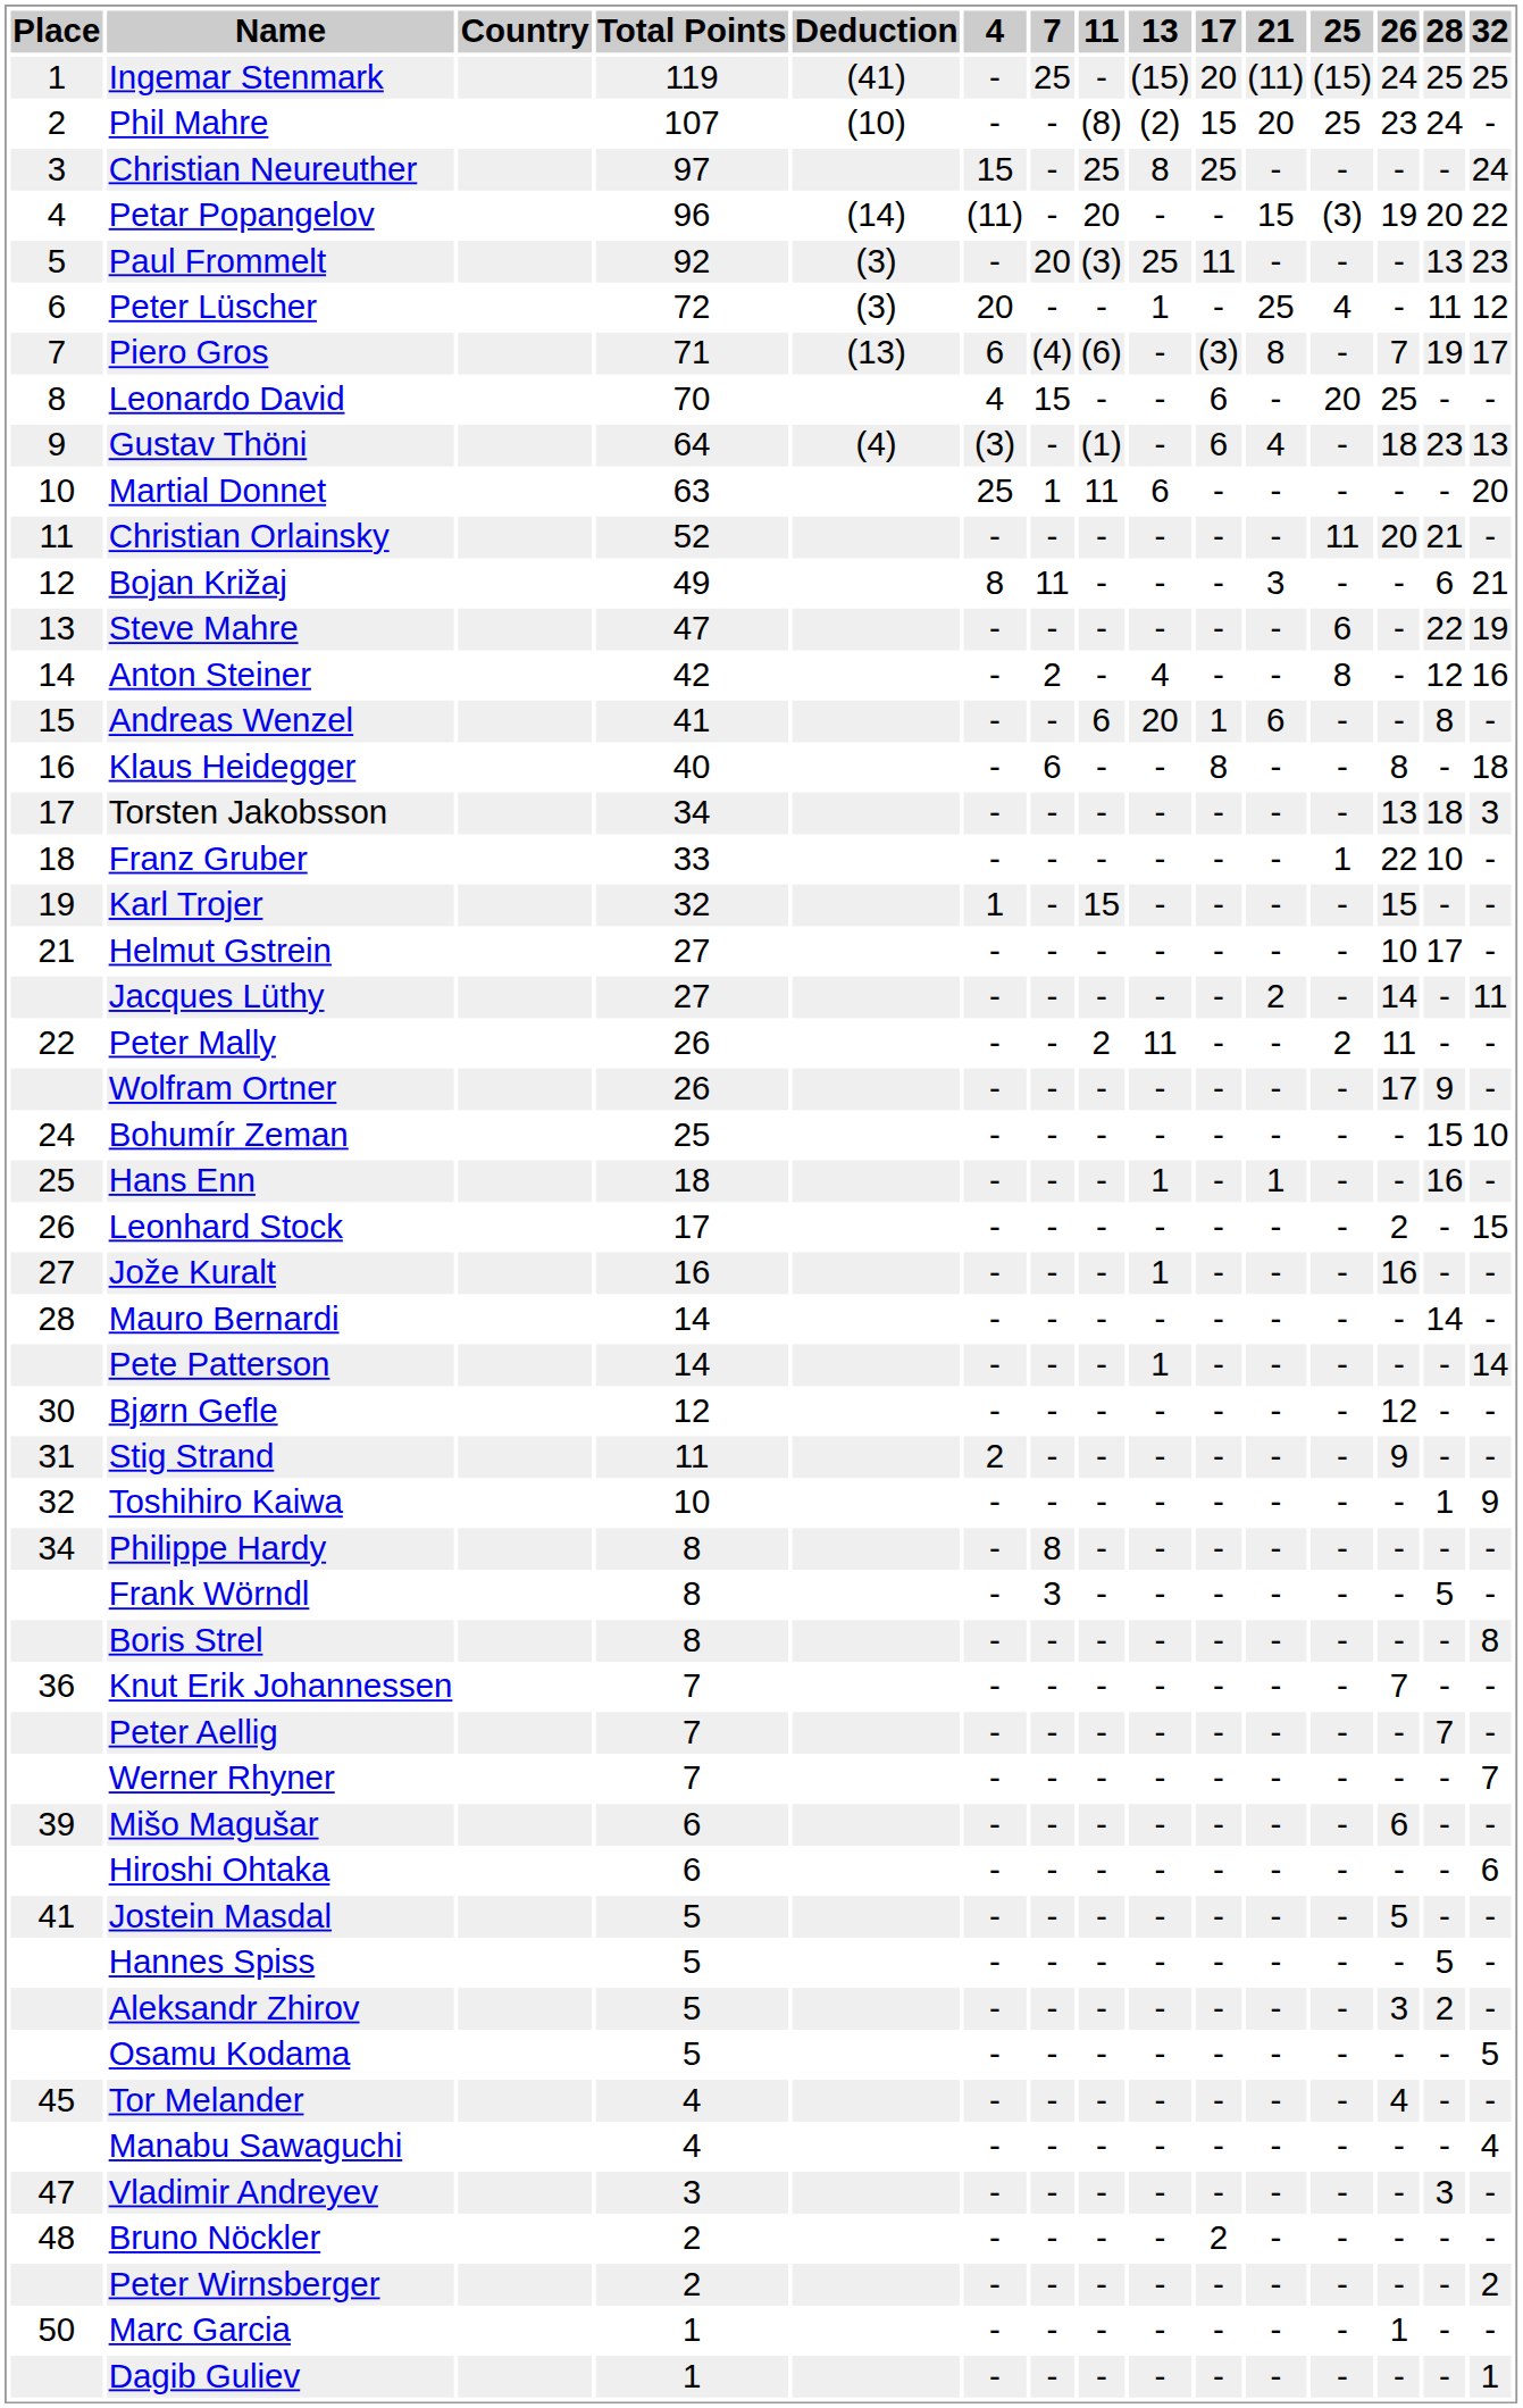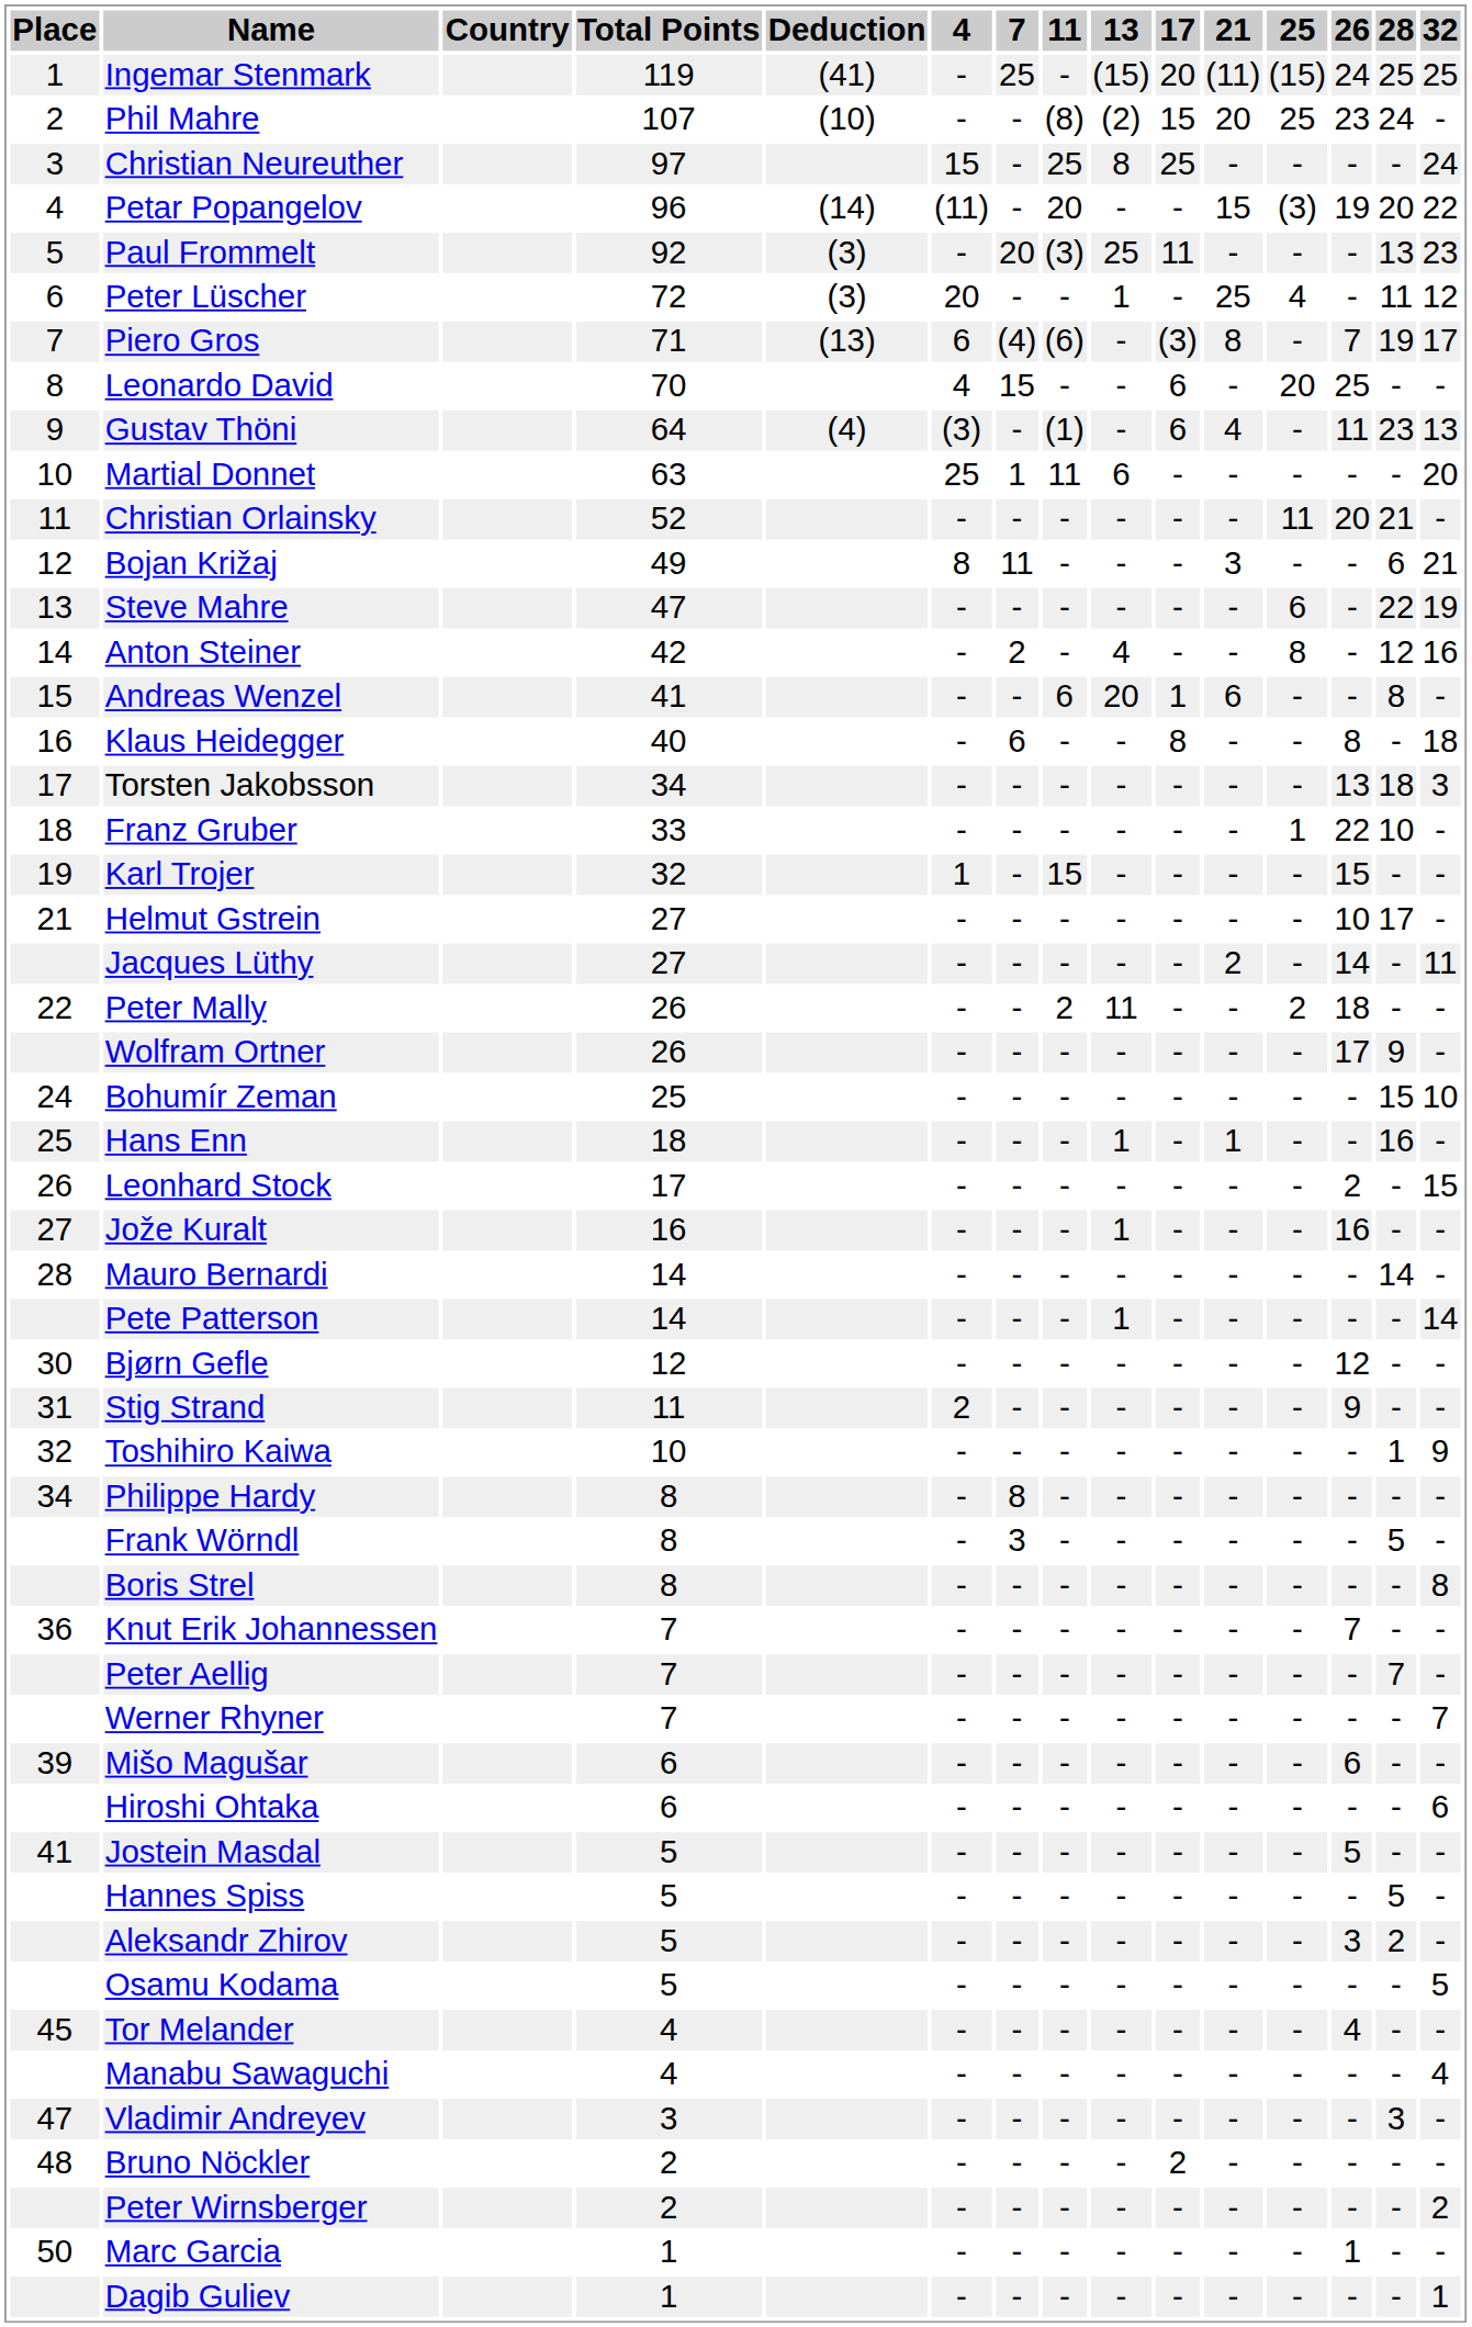Gustav Thöni | 26: 18 -> 11
Peter Mally | 26: 11 -> 18
